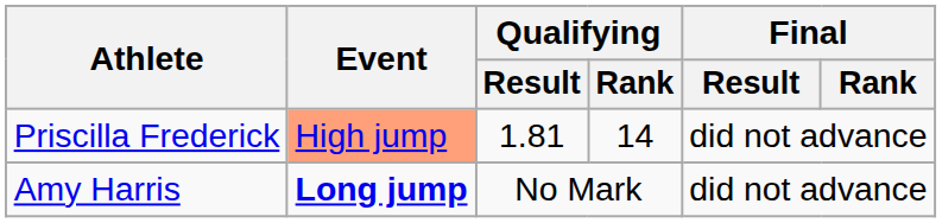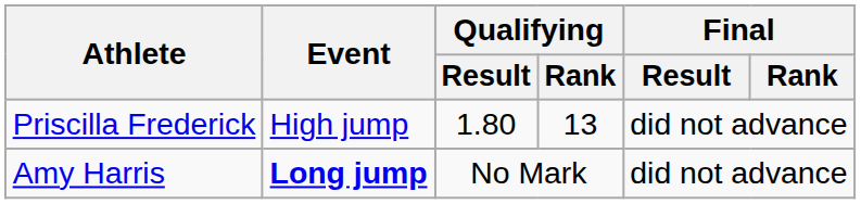Priscilla Frederick | Event: lightsalmon background -> no background
Priscilla Frederick | Qualifying / Result: 1.81 -> 1.80
Priscilla Frederick | Qualifying / Rank: 14 -> 13
